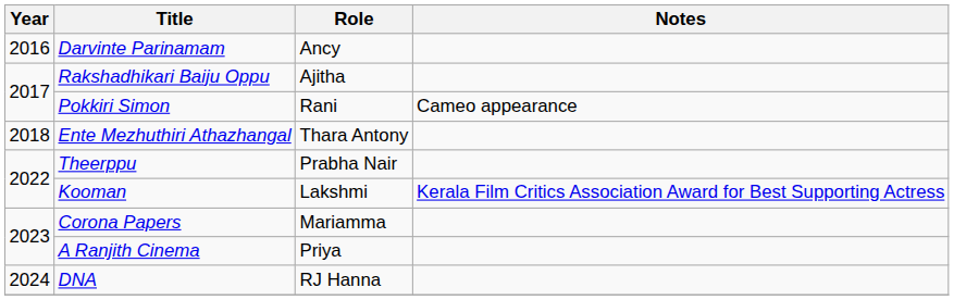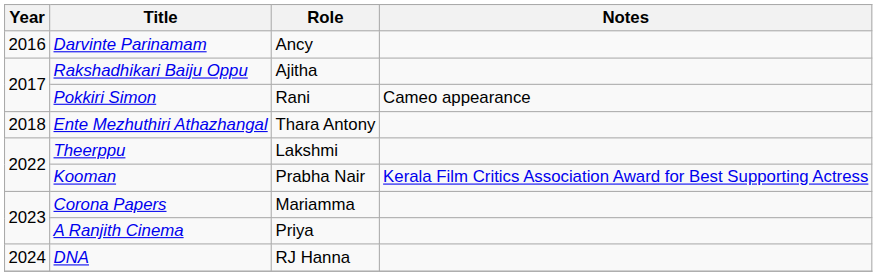Theerppu | Role: Prabha Nair -> Lakshmi
Kooman | Role: Lakshmi -> Prabha Nair
